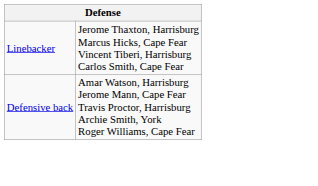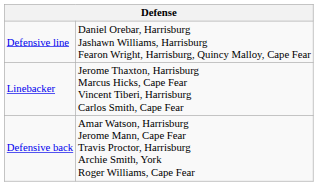+ row: Defensive line | Daniel Orebar, Harrisburg Jashawn Williams, Harrisburg Fearon Wright, Harrisburg, Quincy Malloy, Cape Fear
